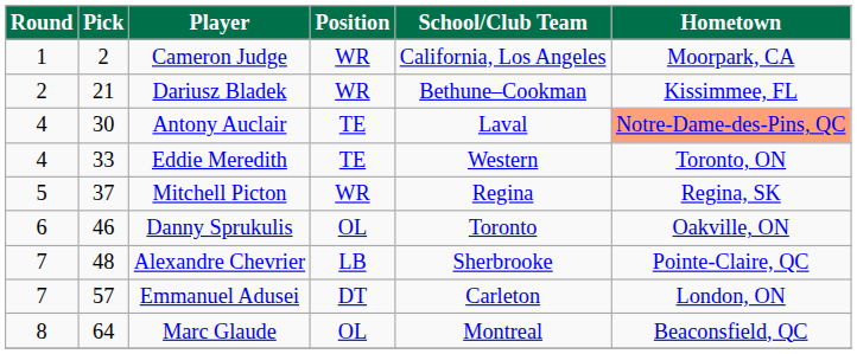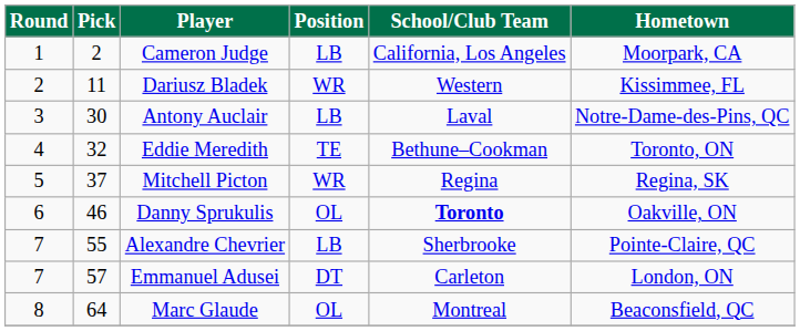Cameron Judge | Position: WR -> LB
Dariusz Bladek | Pick: 21 -> 11
Dariusz Bladek | School/Club Team: Bethune–Cookman -> Western
Antony Auclair | Round: 4 -> 3
Antony Auclair | Position: TE -> LB
Antony Auclair | Hometown: lightsalmon background -> no background
Eddie Meredith | Pick: 33 -> 32
Eddie Meredith | School/Club Team: Western -> Bethune–Cookman
Danny Sprukulis | School/Club Team: normal -> bold
Alexandre Chevrier | Pick: 48 -> 55
